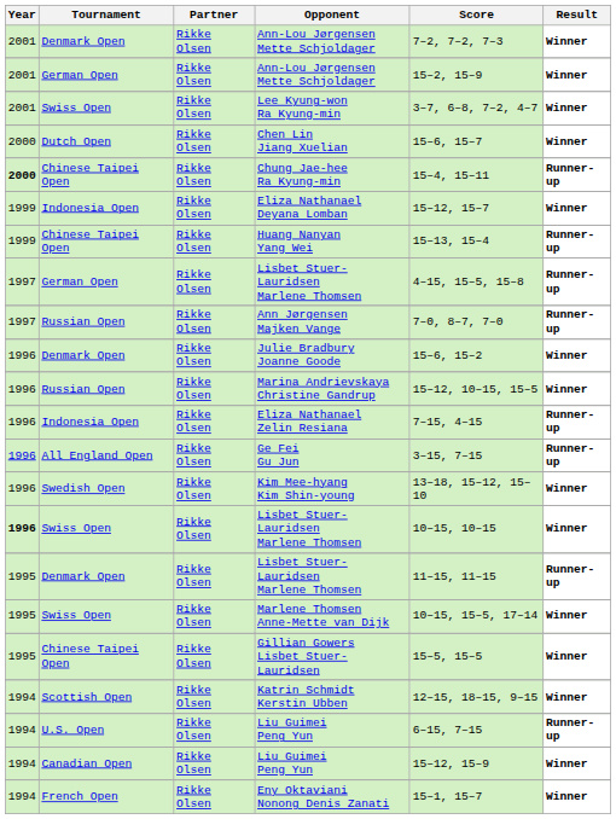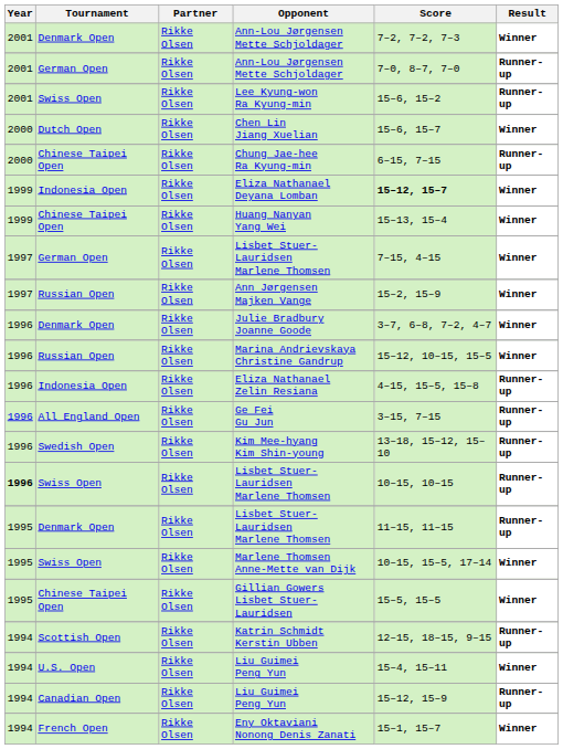German Open / Ann-Lou Jørgensen Mette Schjoldager | Score: 15–2, 15–9 -> 7–0, 8–7, 7–0
German Open / Ann-Lou Jørgensen Mette Schjoldager | Result: Winner -> Runner-up
Lee Kyung-won Ra Kyung-min | Score: 3–7, 6–8, 7–2, 4–7 -> 15–6, 15–2
Lee Kyung-won Ra Kyung-min | Result: Winner -> Runner-up
Chung Jae-hee Ra Kyung-min | Year: bold -> normal
Chung Jae-hee Ra Kyung-min | Score: 15–4, 15–11 -> 6–15, 7–15
Eliza Nathanael Deyana Lomban | Score: normal -> bold
Huang Nanyan Yang Wei | Result: Runner-up -> Winner
German Open / Lisbet Stuer-Lauridsen Marlene Thomsen | Score: 4–15, 15–5, 15–8 -> 7–15, 4–15
German Open / Lisbet Stuer-Lauridsen Marlene Thomsen | Result: Runner-up -> Winner
Ann Jørgensen Majken Vange | Score: 7–0, 8–7, 7–0 -> 15–2, 15–9
Ann Jørgensen Majken Vange | Result: Runner-up -> Winner
Julie Bradbury Joanne Goode | Score: 15–6, 15–2 -> 3–7, 6–8, 7–2, 4–7
Eliza Nathanael Zelin Resiana | Score: 7–15, 4–15 -> 4–15, 15–5, 15–8
Kim Mee-hyang Kim Shin-young | Result: Winner -> Runner-up
Swiss Open / Lisbet Stuer-Lauridsen Marlene Thomsen | Result: Winner -> Runner-up
Katrin Schmidt Kerstin Ubben | Result: Winner -> Runner-up
U.S. Open / Liu Guimei Peng Yun | Score: 6–15, 7–15 -> 15–4, 15–11
U.S. Open / Liu Guimei Peng Yun | Result: Runner-up -> Winner
Canadian Open / Liu Guimei Peng Yun | Result: Winner -> Runner-up
